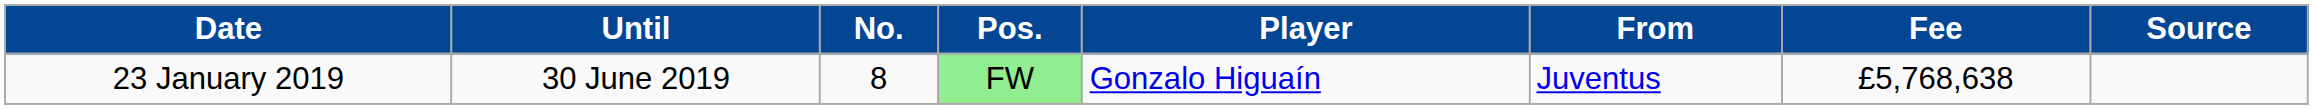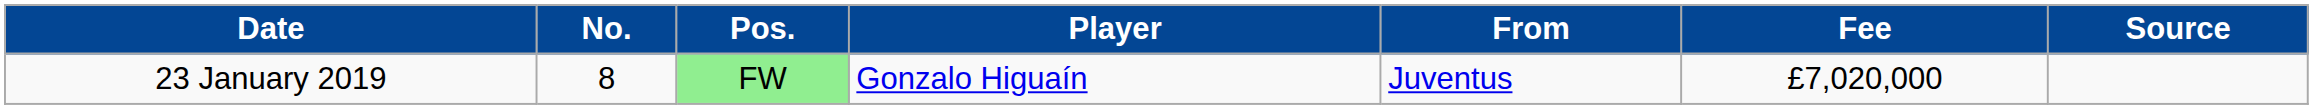- column: Until | 30 June 2019
23 January 2019 | Fee: £5,768,638 -> £7,020,000
